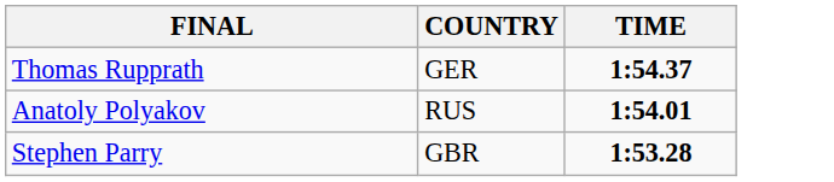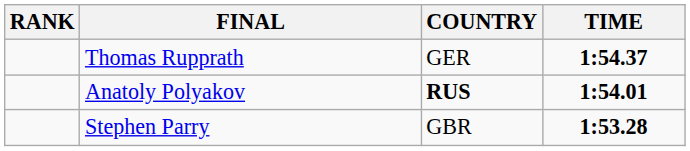+ column: RANK
Anatoly Polyakov | COUNTRY: normal -> bold
